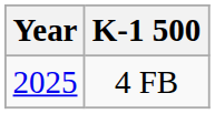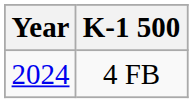4 FB | Year: 2025 -> 2024
